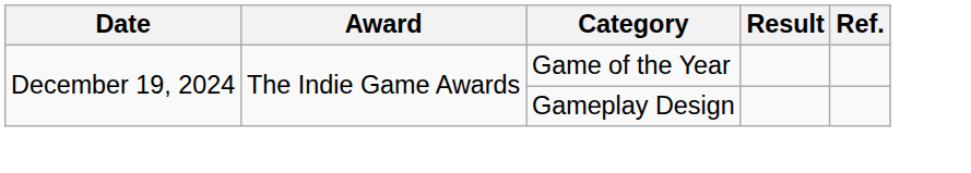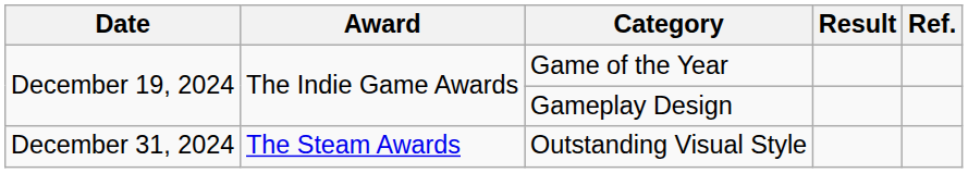+ row: December 31, 2024 | The Steam Awards | Outstanding Visual Style
